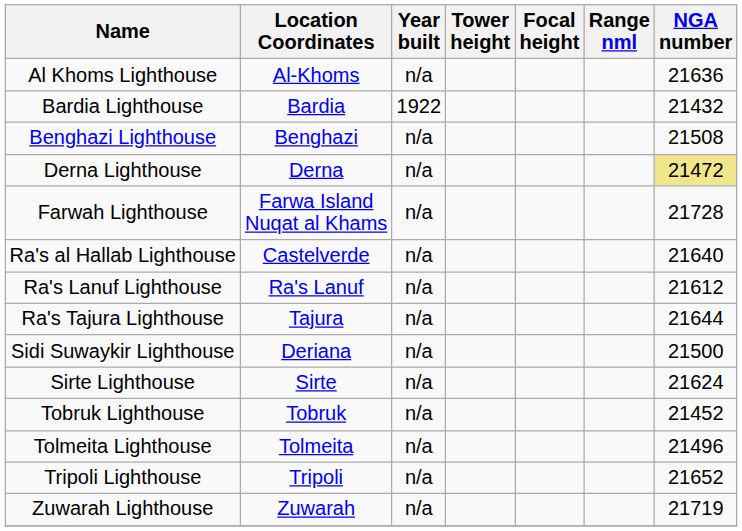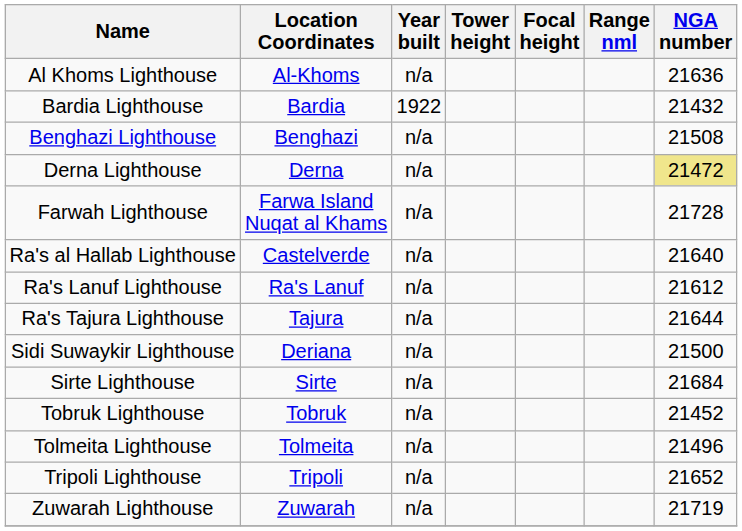Sirte Lighthouse | NGA number: 21624 -> 21684
